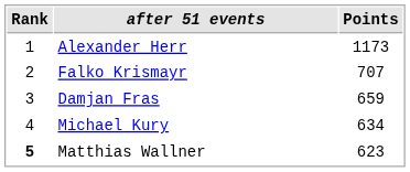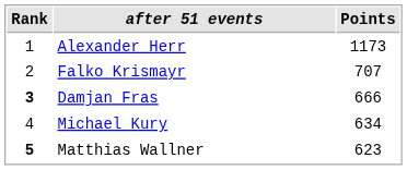Damjan Fras | Rank: normal -> bold
Damjan Fras | Points: 659 -> 666
